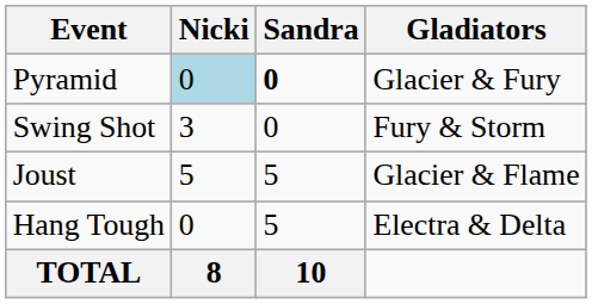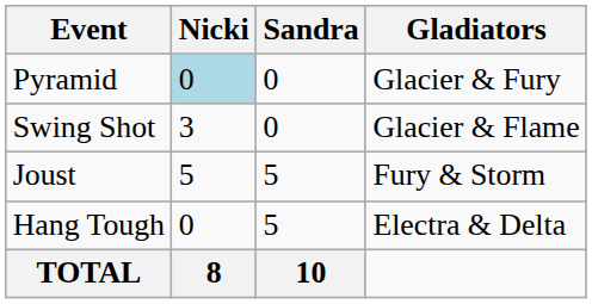Pyramid | Sandra: bold -> normal
Swing Shot | Gladiators: Fury & Storm -> Glacier & Flame
Joust | Gladiators: Glacier & Flame -> Fury & Storm
